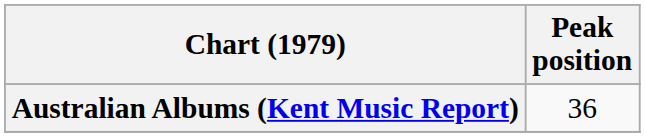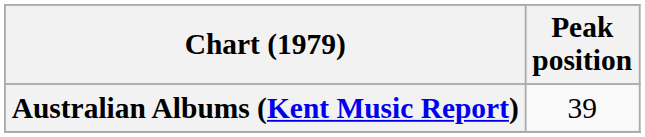Australian Albums (Kent Music Report) | Peak position: 36 -> 39
